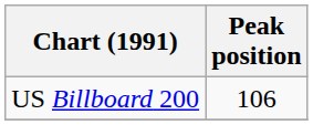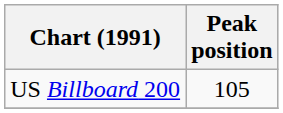US Billboard 200 | Peak position: 106 -> 105
